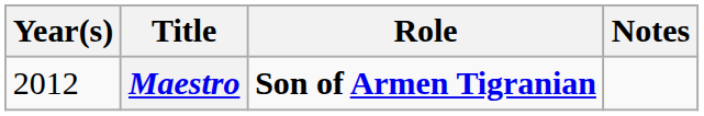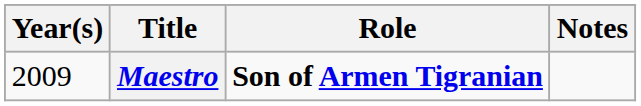Maestro | Year(s): 2012 -> 2009
